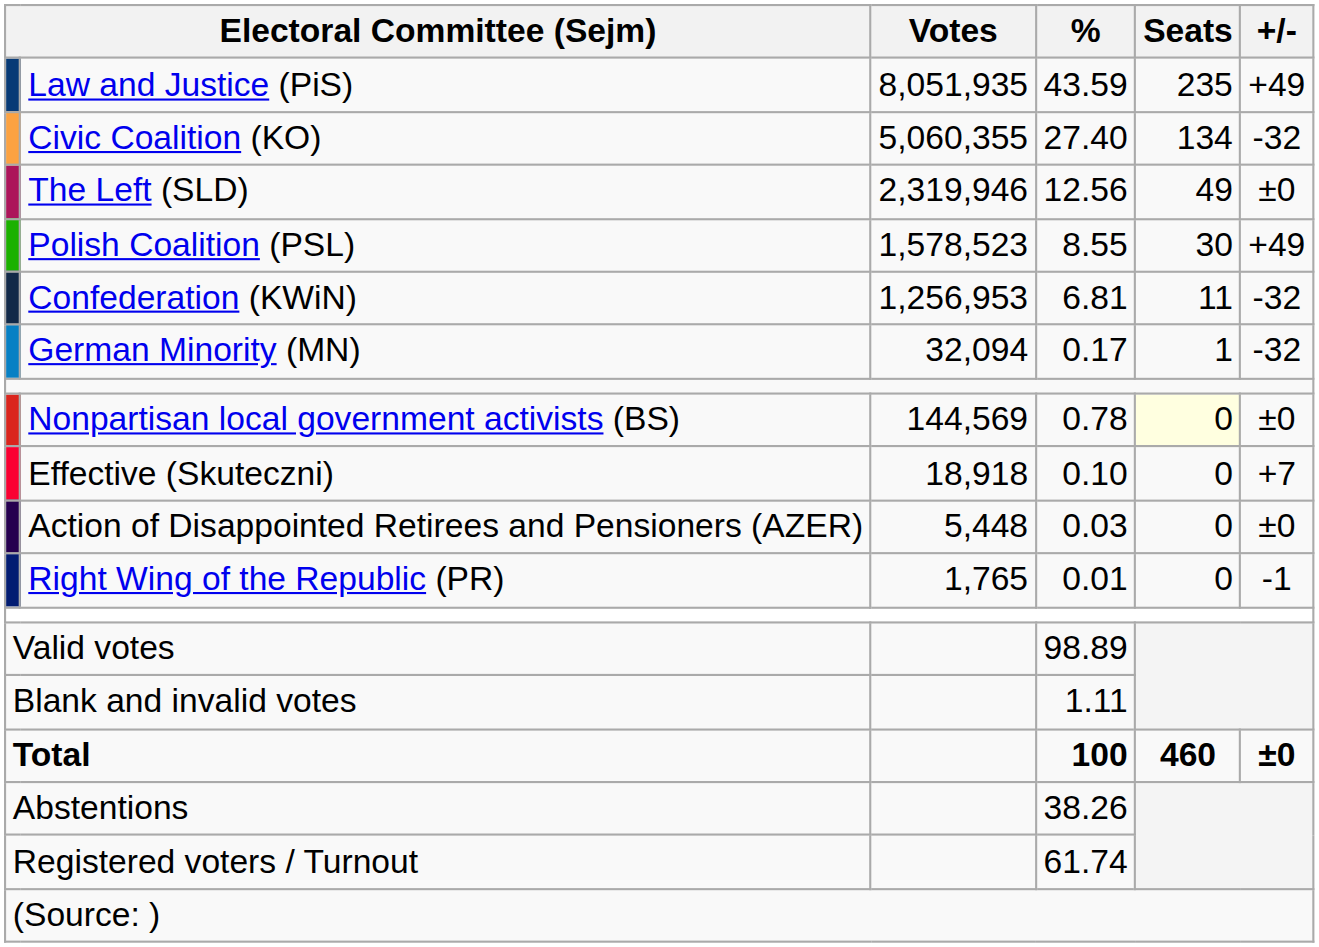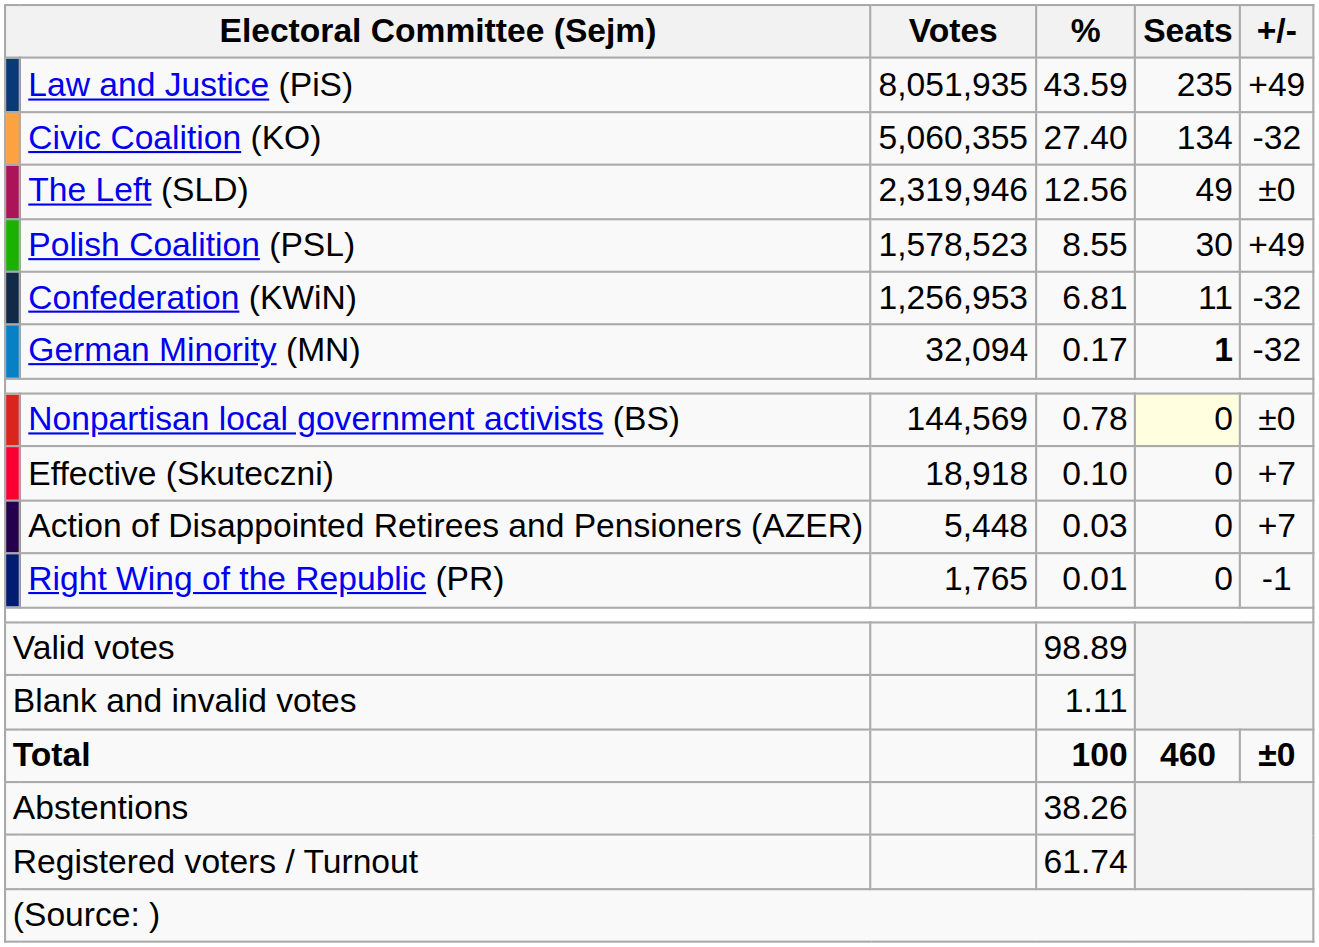German Minority (MN) | Seats: normal -> bold
Action of Disappointed Retirees and Pensioners (AZER) | +/-: ±0 -> +7
